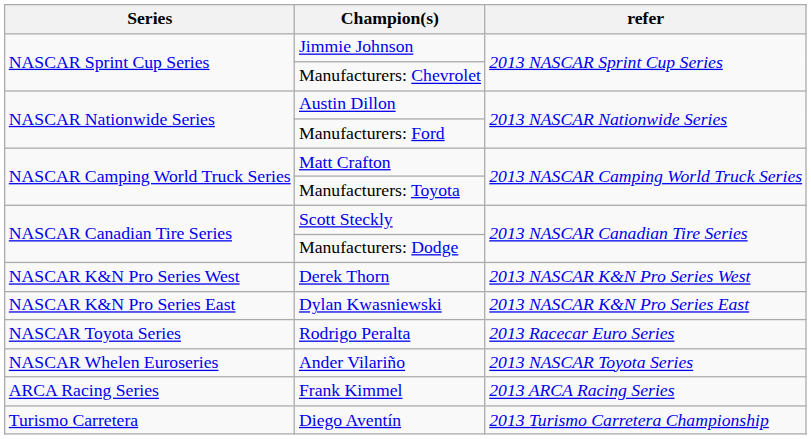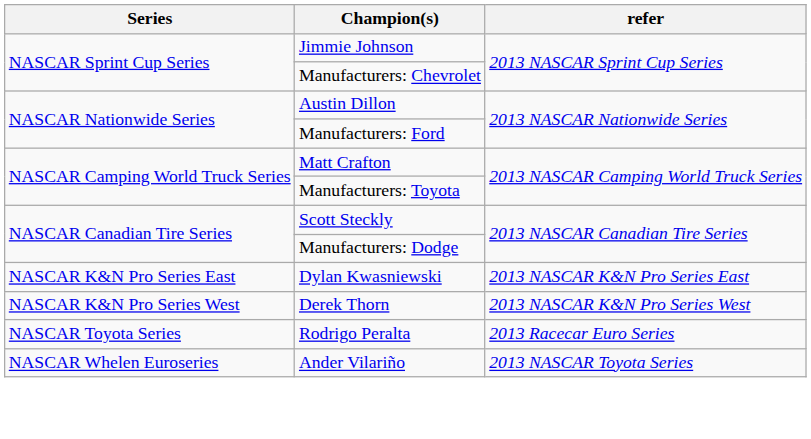rows swapped: Dylan Kwasniewski <-> Derek Thorn
- row: ARCA Racing Series | Frank Kimmel | 2013 ARCA Racing Series
- row: Turismo Carretera | Diego Aventín | 2013 Turismo Carretera Championship
